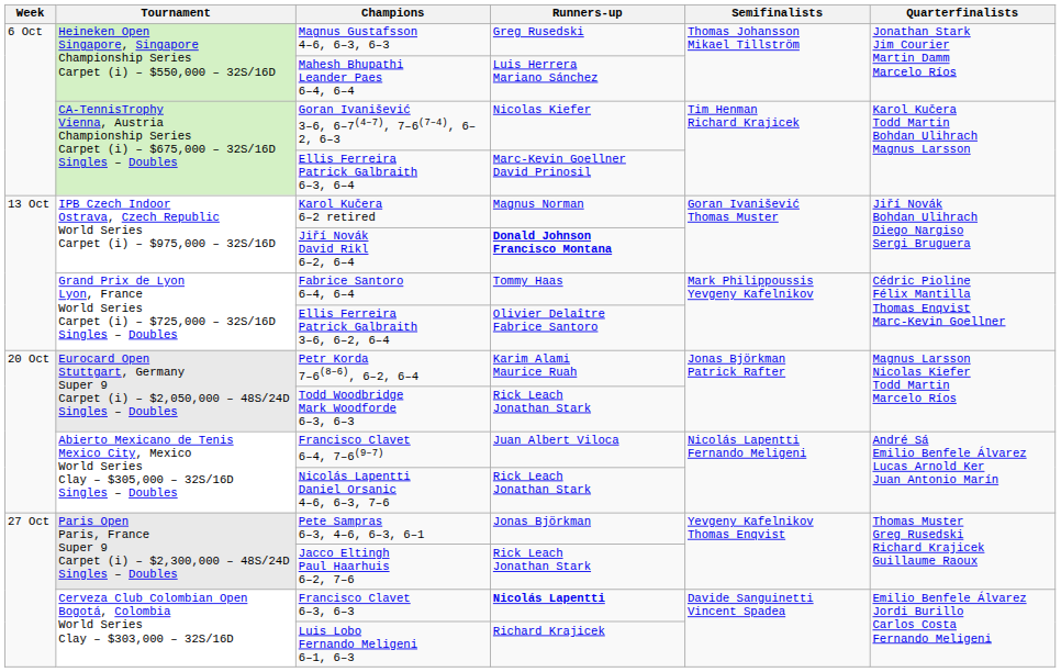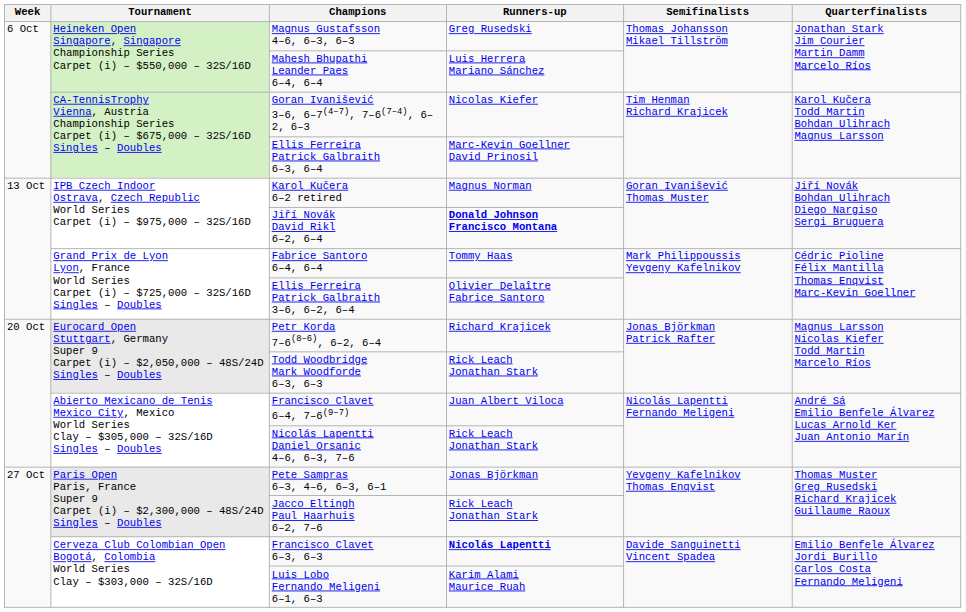Petr Korda 7–6(8–6), 6–2, 6–4 | Runners-up: Karim Alami Maurice Ruah -> Richard Krajicek
Luis Lobo Fernando Meligeni 6–1, 6–3 | Runners-up: Richard Krajicek -> Karim Alami Maurice Ruah
